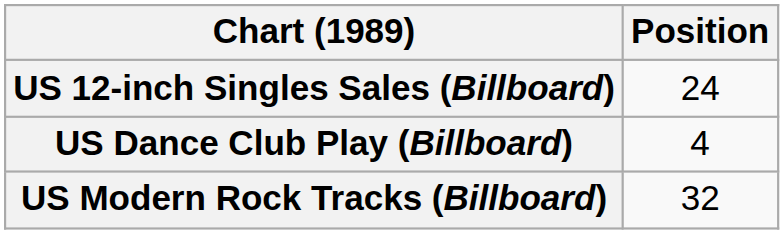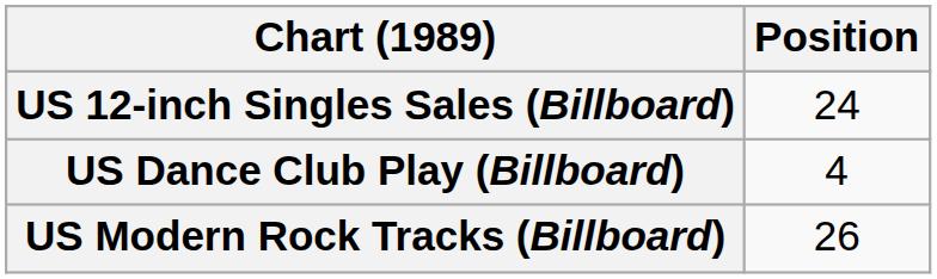US Modern Rock Tracks (Billboard) | Position: 32 -> 26
